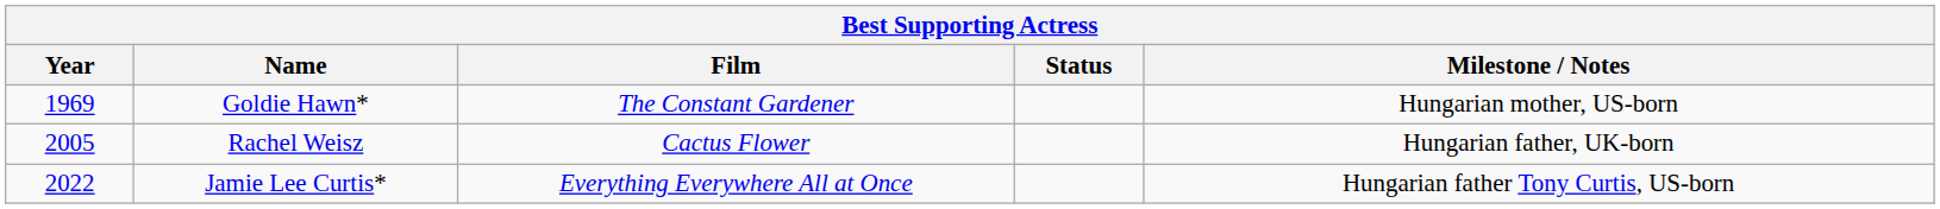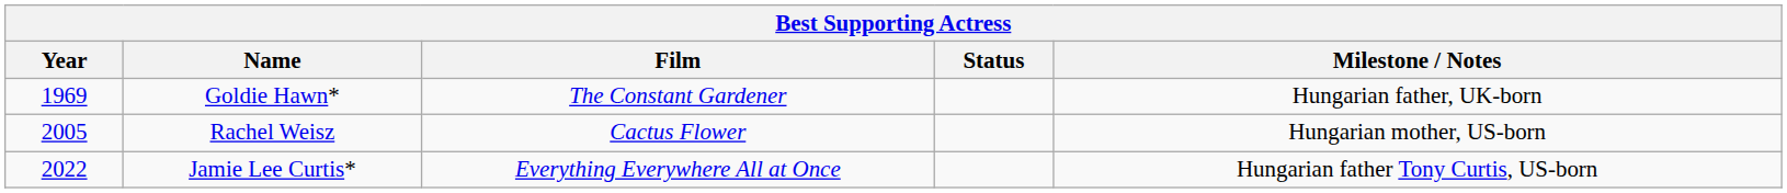Goldie Hawn* | Milestone / Notes: Hungarian mother, US-born -> Hungarian father, UK-born
Rachel Weisz | Milestone / Notes: Hungarian father, UK-born -> Hungarian mother, US-born
